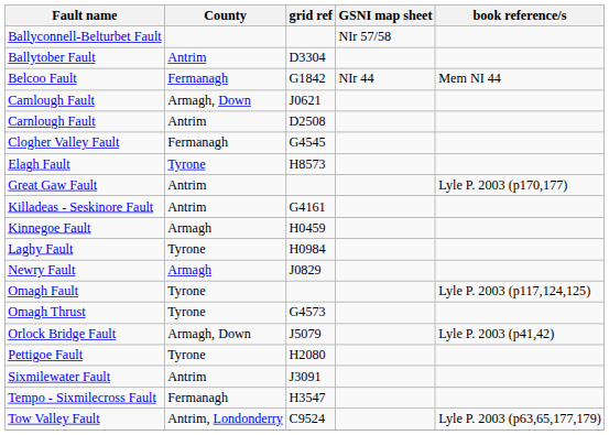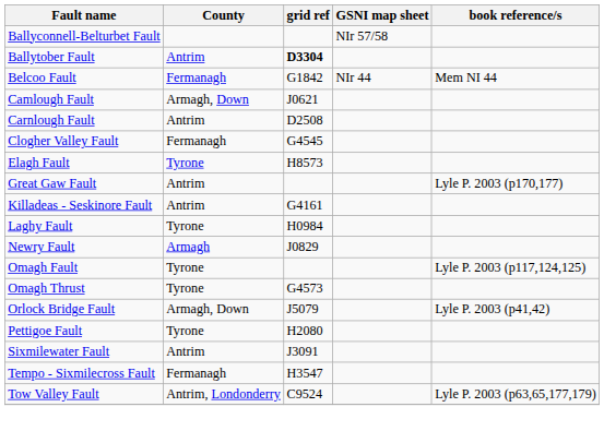Ballytober Fault | grid ref: normal -> bold
- row: Kinnegoe Fault | Armagh | H0459
